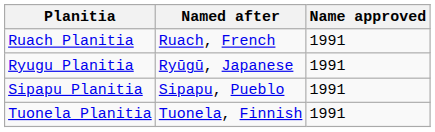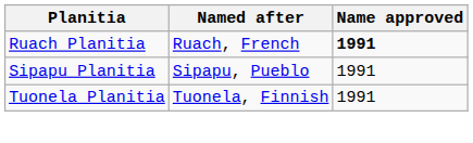Ruach Planitia | Name approved: normal -> bold
- row: Ryugu Planitia | Ryūgū, Japanese | 1991
